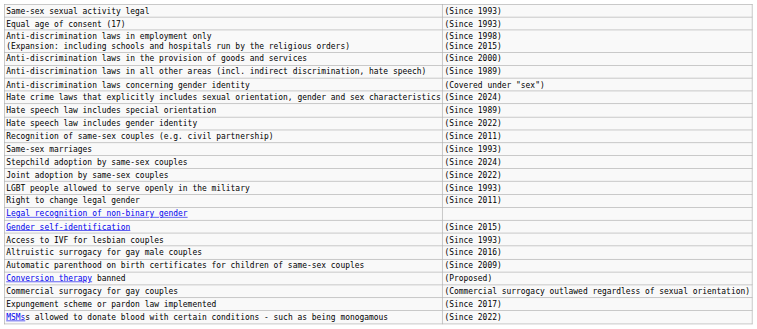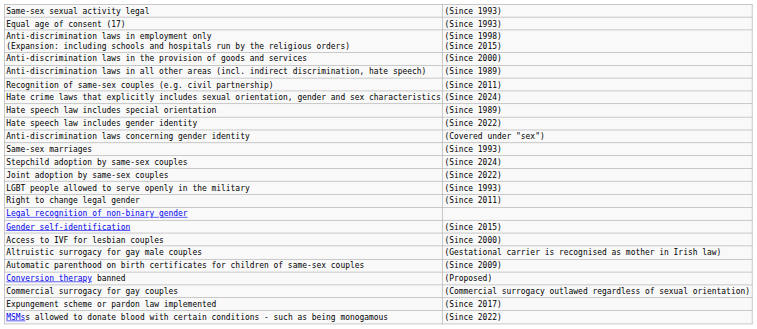rows swapped: Anti-discrimination laws concerning gender identity <-> Recognition of same-sex couples (e.g. civil partnership)
Access to IVF for lesbian couples | column 2: (Since 1993) -> (Since 2000)
Altruistic surrogacy for gay male couples | column 2: (Since 2016) -> (Gestational carrier is recognised as mother in Irish law)
